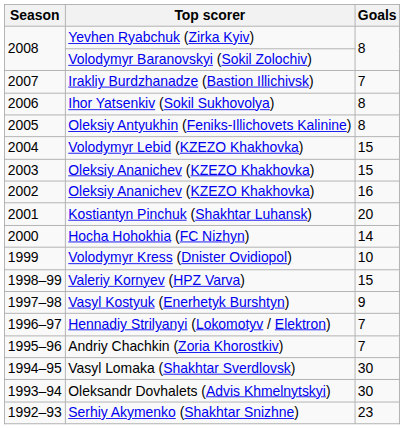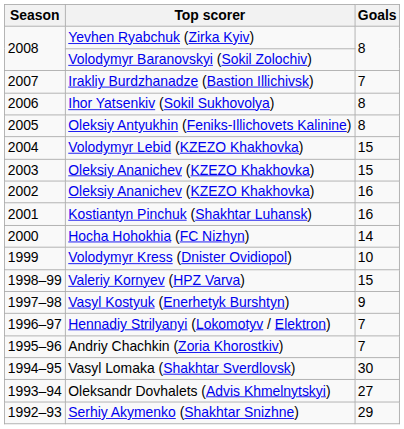Kostiantyn Pinchuk (Shakhtar Luhansk) | Goals: 20 -> 16
Oleksandr Dovhalets (Advis Khmelnytskyi) | Goals: 30 -> 27
Serhiy Akymenko (Shakhtar Snizhne) | Goals: 23 -> 29
